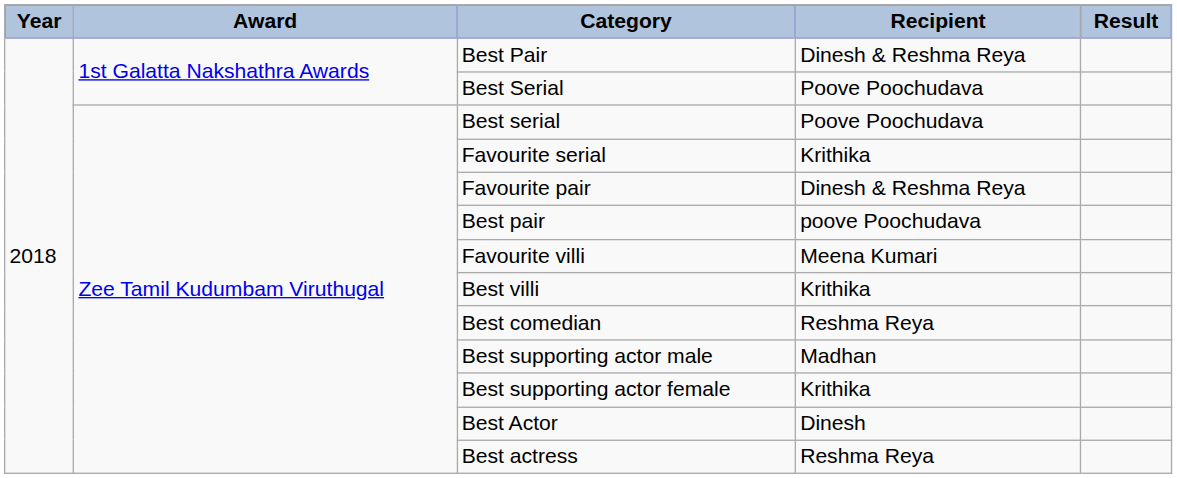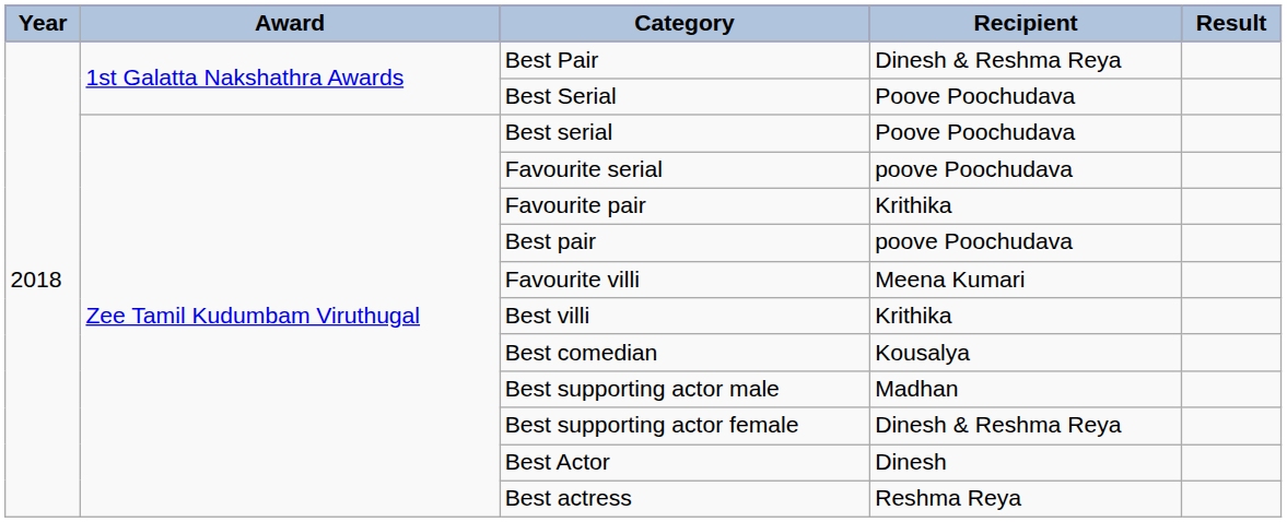Favourite serial | Recipient: Krithika -> poove Poochudava
Favourite pair | Recipient: Dinesh & Reshma Reya -> Krithika
Best comedian | Recipient: Reshma Reya -> Kousalya
Best supporting actor female | Recipient: Krithika -> Dinesh & Reshma Reya
